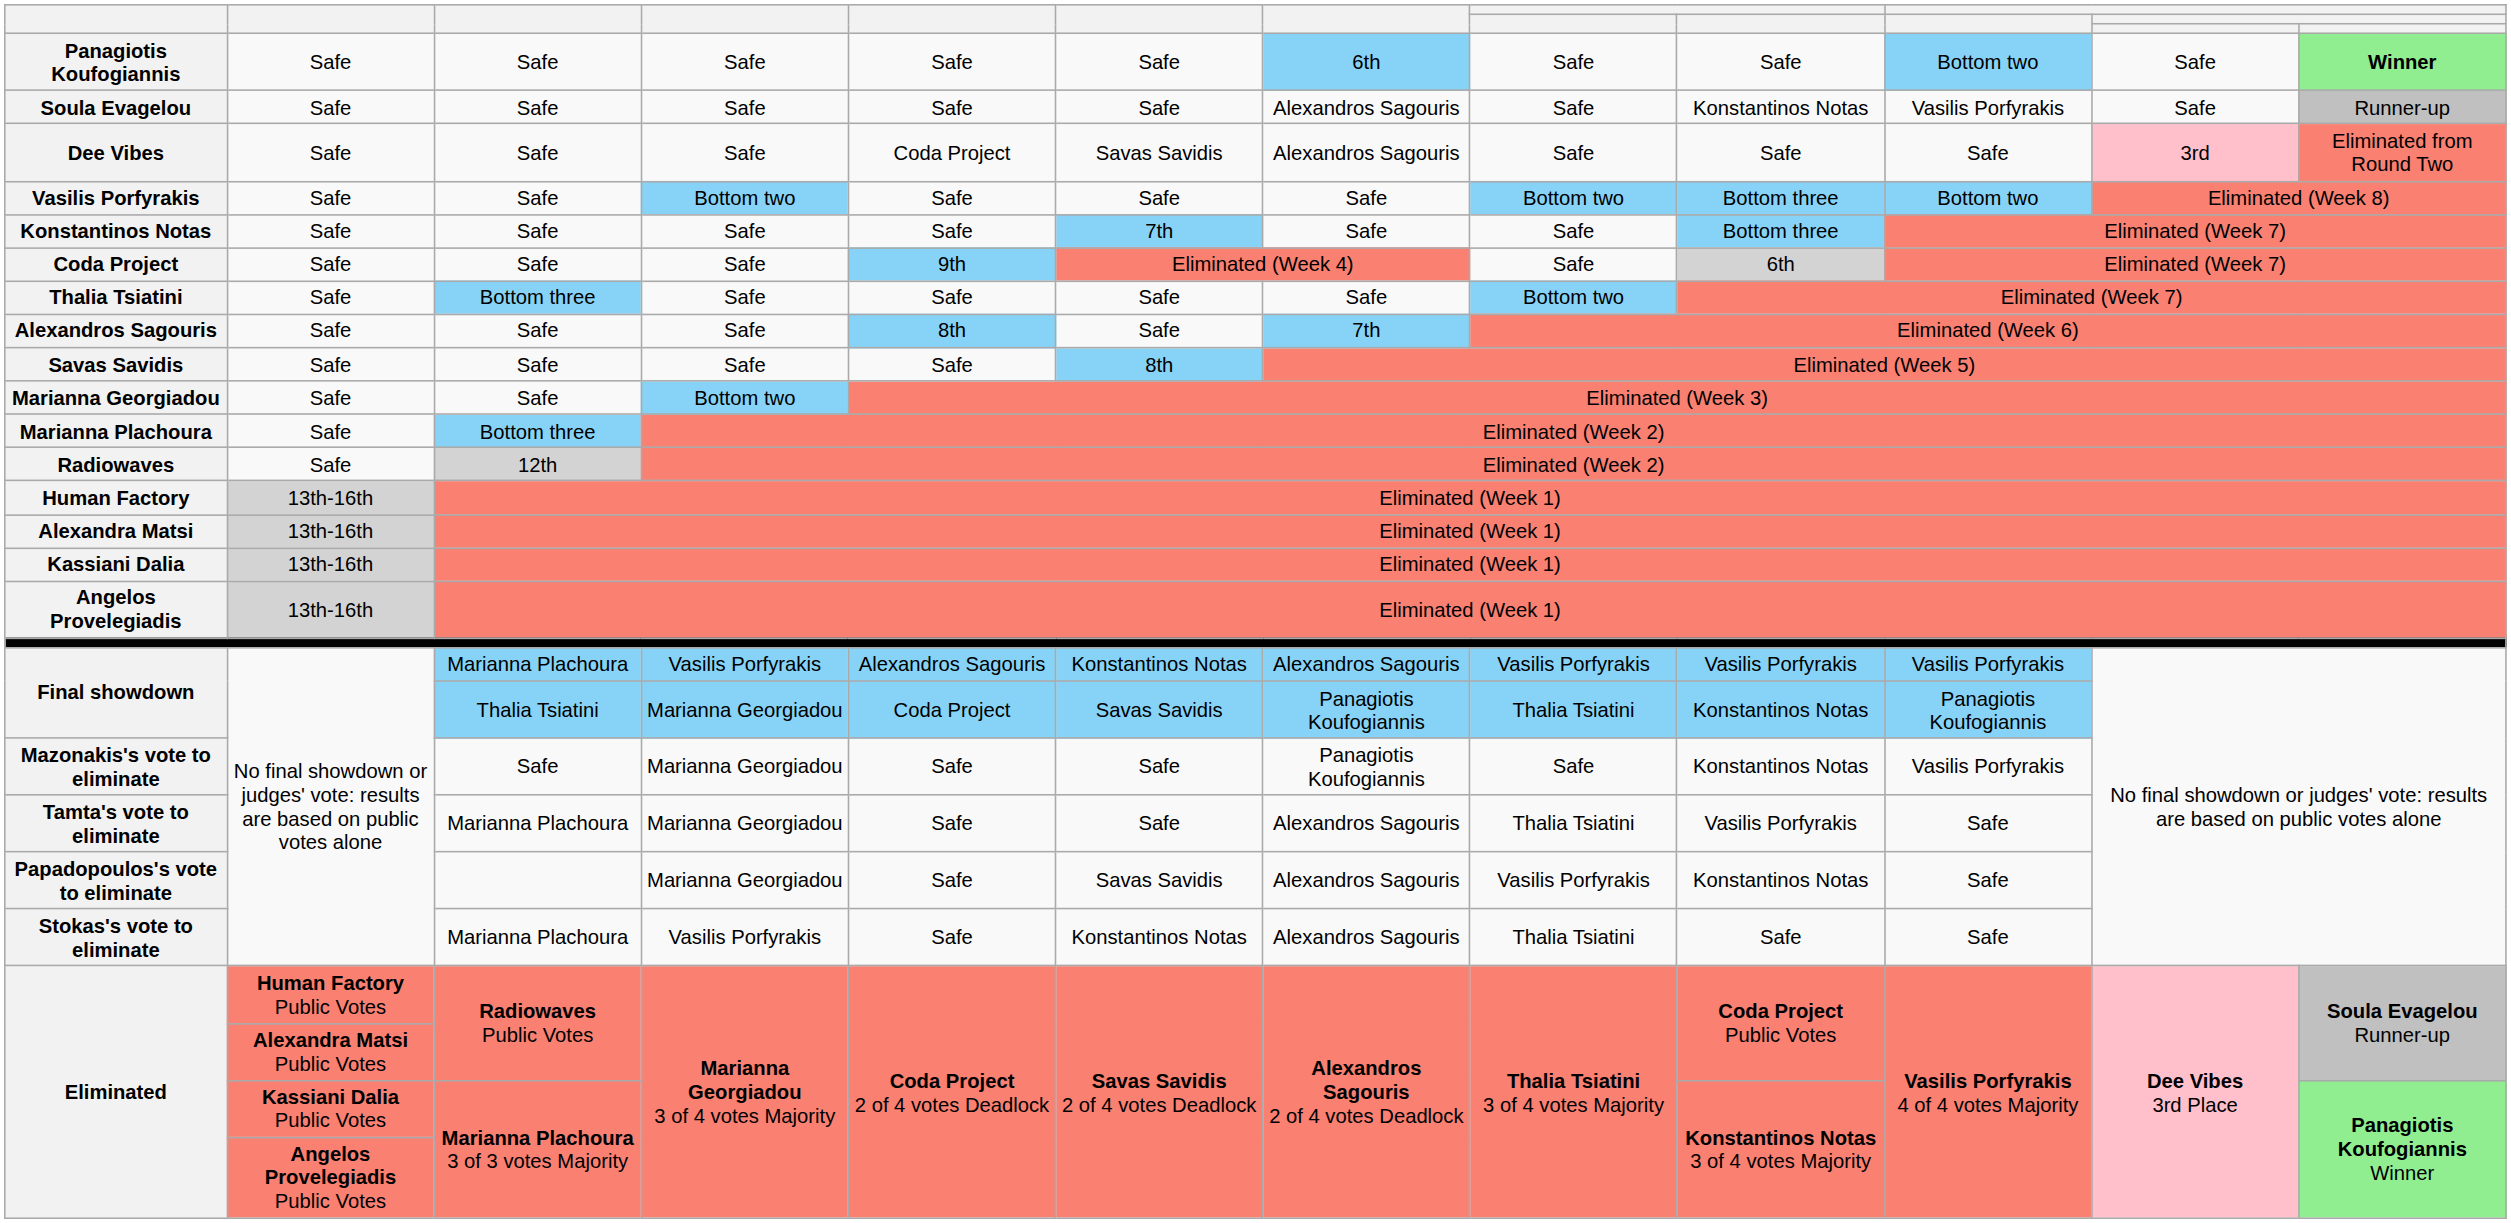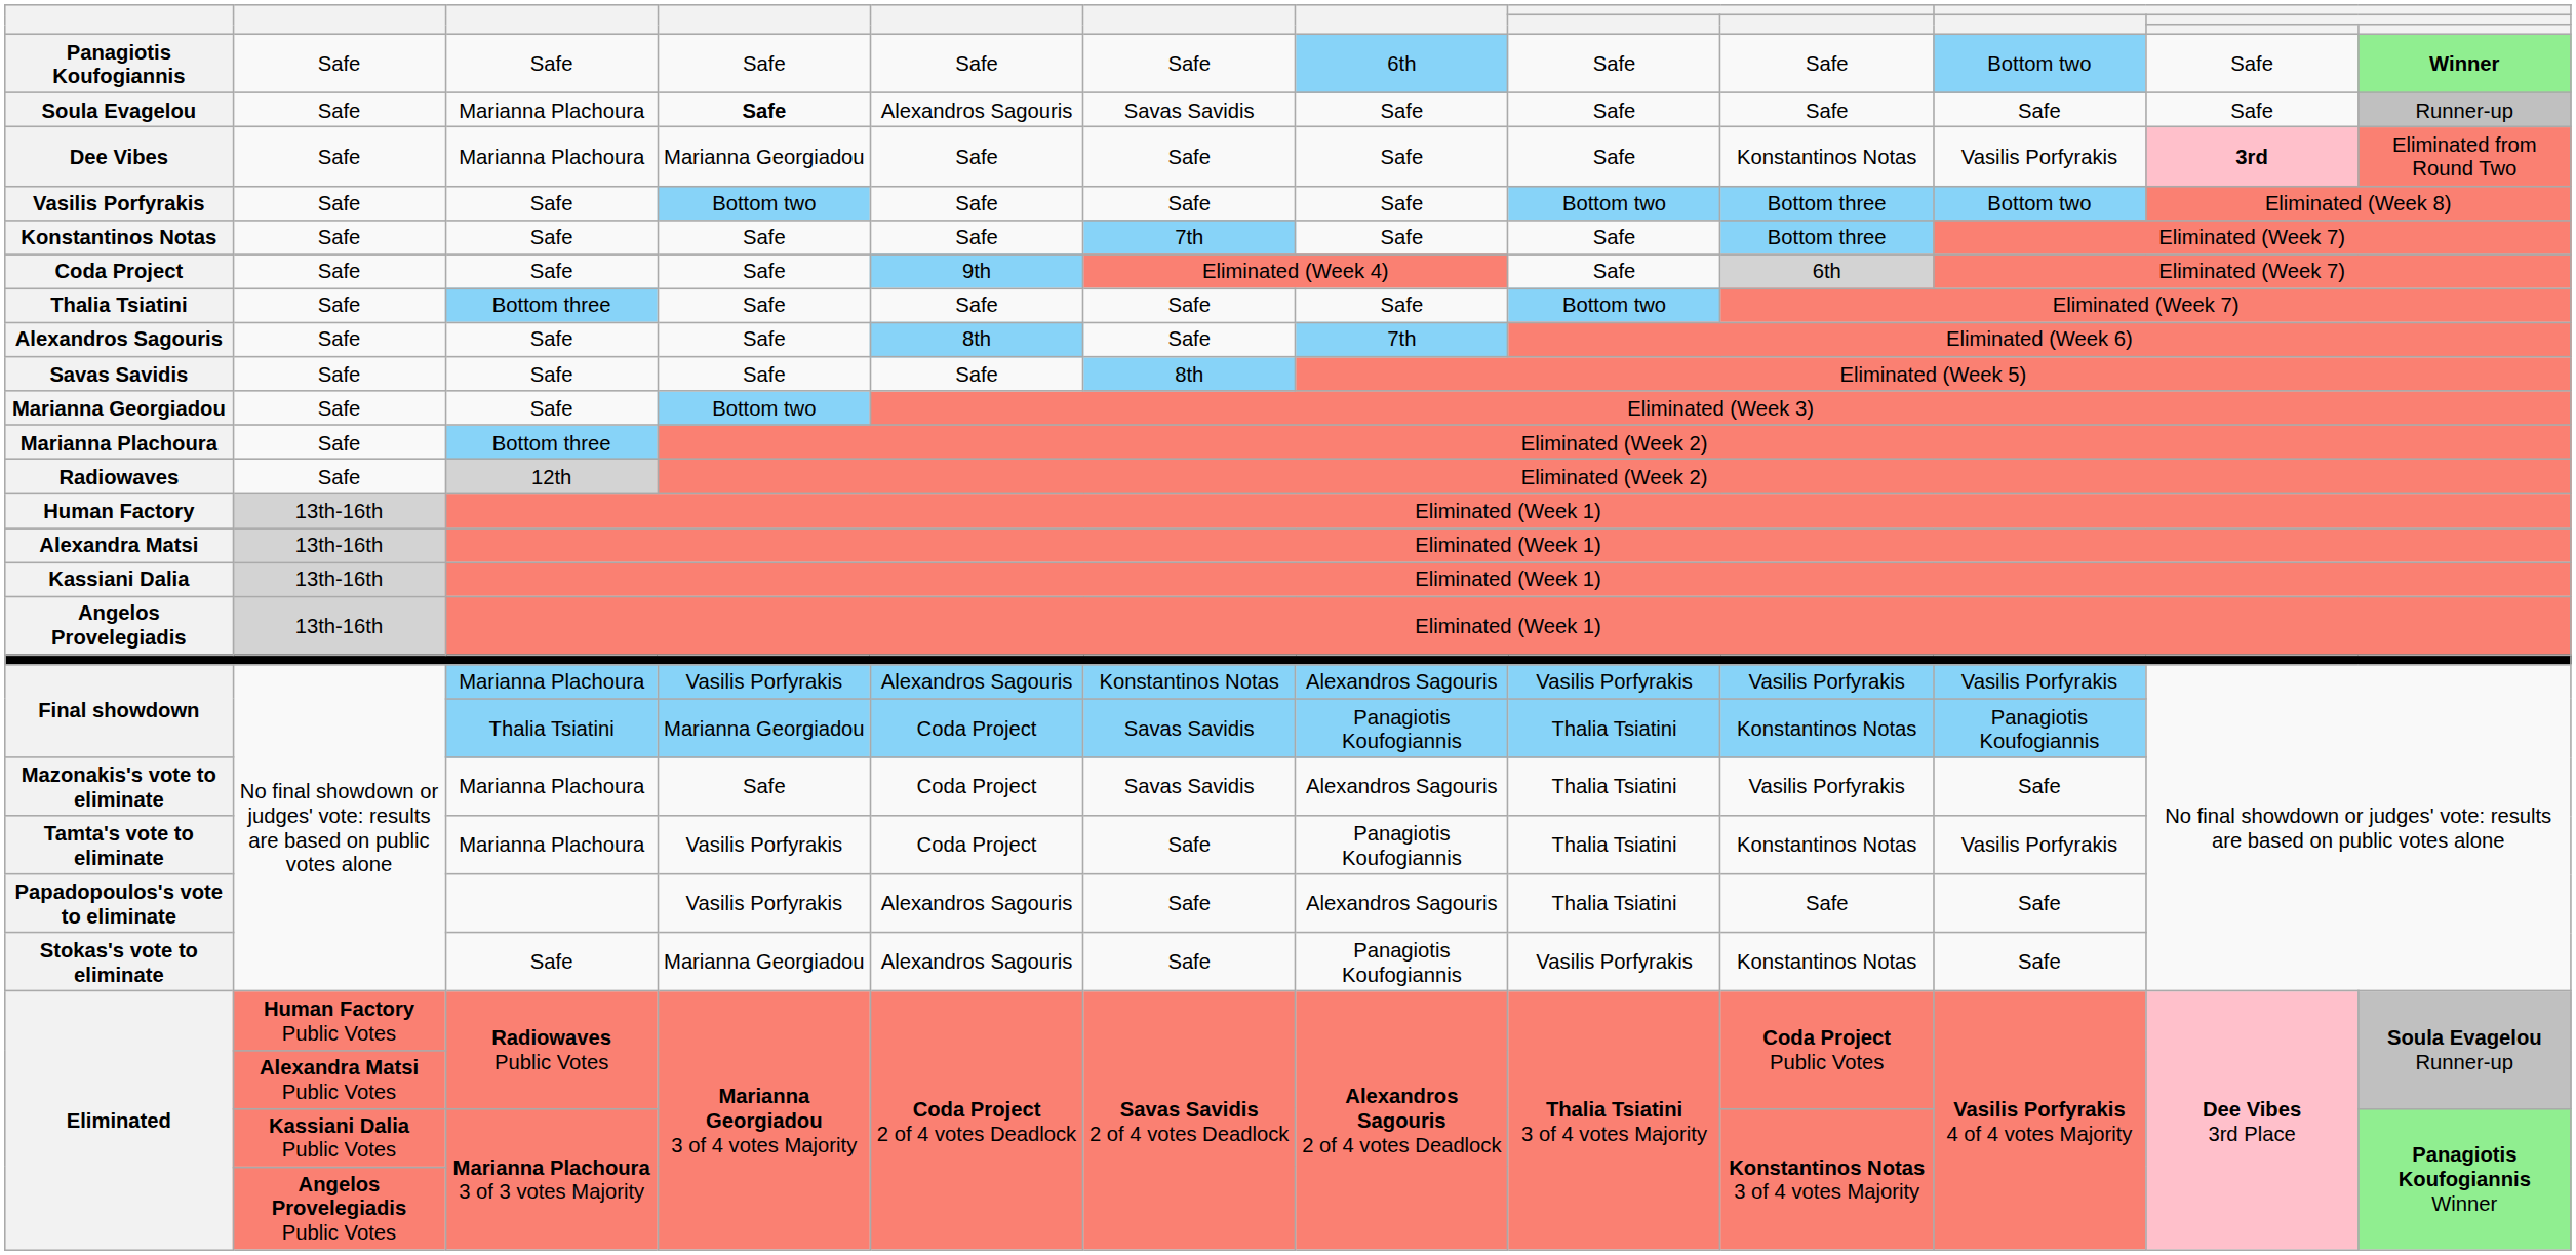Soula Evagelou | column 3: Safe -> Marianna Plachoura
Soula Evagelou | column 4: normal -> bold
Soula Evagelou | column 5: Safe -> Alexandros Sagouris
Soula Evagelou | column 6: Safe -> Savas Savidis
Soula Evagelou | column 7: Alexandros Sagouris -> Safe
Soula Evagelou | column 9: Konstantinos Notas -> Safe
Soula Evagelou | column 10: Vasilis Porfyrakis -> Safe
Dee Vibes | column 3: Safe -> Marianna Plachoura
Dee Vibes | column 4: Safe -> Marianna Georgiadou
Dee Vibes | column 5: Coda Project -> Safe
Dee Vibes | column 6: Savas Savidis -> Safe
Dee Vibes | column 7: Alexandros Sagouris -> Safe
Dee Vibes | column 9: Safe -> Konstantinos Notas
Dee Vibes | column 10: Safe -> Vasilis Porfyrakis
Dee Vibes | column 11: normal -> bold
Mazonakis's vote to eliminate | column 3: Safe -> Marianna Plachoura
Mazonakis's vote to eliminate | column 4: Marianna Georgiadou -> Safe
Mazonakis's vote to eliminate | column 5: Safe -> Coda Project
Mazonakis's vote to eliminate | column 6: Safe -> Savas Savidis
Mazonakis's vote to eliminate | column 7: Panagiotis Koufogiannis -> Alexandros Sagouris
Mazonakis's vote to eliminate | column 8: Safe -> Thalia Tsiatini
Mazonakis's vote to eliminate | column 9: Konstantinos Notas -> Vasilis Porfyrakis
Mazonakis's vote to eliminate | column 10: Vasilis Porfyrakis -> Safe
Tamta's vote to eliminate | column 4: Marianna Georgiadou -> Vasilis Porfyrakis
Tamta's vote to eliminate | column 5: Safe -> Coda Project
Tamta's vote to eliminate | column 7: Alexandros Sagouris -> Panagiotis Koufogiannis
Tamta's vote to eliminate | column 9: Vasilis Porfyrakis -> Konstantinos Notas
Tamta's vote to eliminate | column 10: Safe -> Vasilis Porfyrakis
Papadopoulos's vote to eliminate | column 4: Marianna Georgiadou -> Vasilis Porfyrakis
Papadopoulos's vote to eliminate | column 5: Safe -> Alexandros Sagouris
Papadopoulos's vote to eliminate | column 6: Savas Savidis -> Safe
Papadopoulos's vote to eliminate | column 8: Vasilis Porfyrakis -> Thalia Tsiatini
Papadopoulos's vote to eliminate | column 9: Konstantinos Notas -> Safe
Stokas's vote to eliminate | column 3: Marianna Plachoura -> Safe
Stokas's vote to eliminate | column 4: Vasilis Porfyrakis -> Marianna Georgiadou
Stokas's vote to eliminate | column 5: Safe -> Alexandros Sagouris
Stokas's vote to eliminate | column 6: Konstantinos Notas -> Safe
Stokas's vote to eliminate | column 7: Alexandros Sagouris -> Panagiotis Koufogiannis
Stokas's vote to eliminate | column 8: Thalia Tsiatini -> Vasilis Porfyrakis
Stokas's vote to eliminate | column 9: Safe -> Konstantinos Notas
